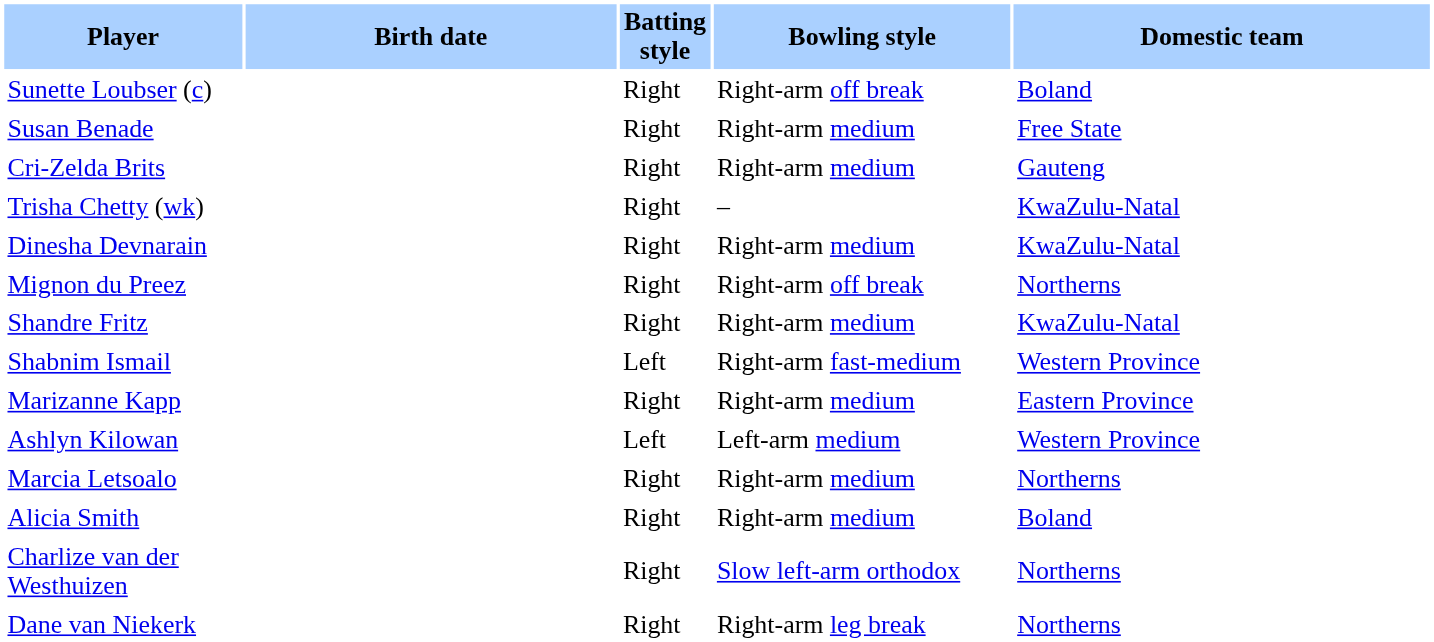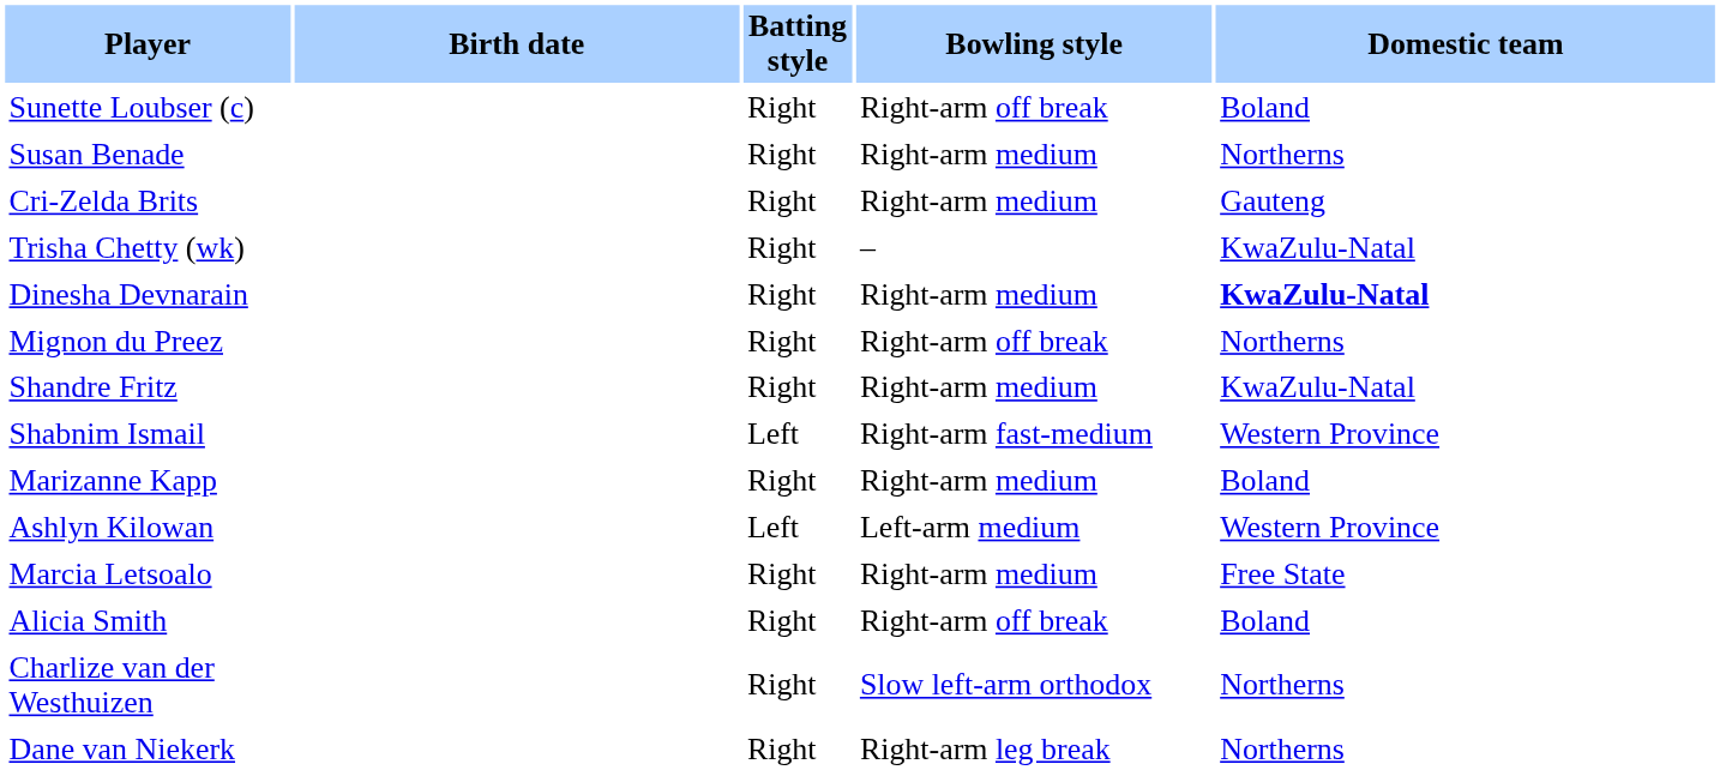Susan Benade | Domestic team: Free State -> Northerns
Dinesha Devnarain | Domestic team: normal -> bold
Marizanne Kapp | Domestic team: Eastern Province -> Boland
Marcia Letsoalo | Domestic team: Northerns -> Free State
Alicia Smith | Bowling style: Right-arm medium -> Right-arm off break
